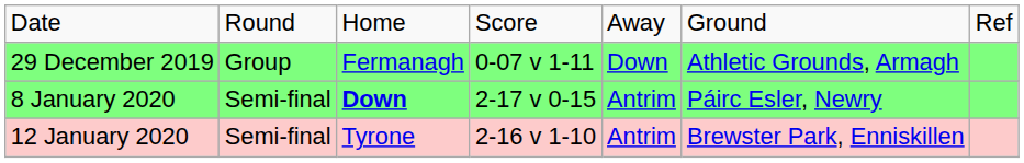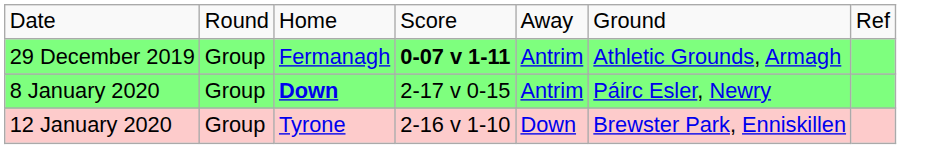29 December 2019 | column 4: normal -> bold
29 December 2019 | column 5: Down -> Antrim
8 January 2020 | column 2: Semi-final -> Group
12 January 2020 | column 2: Semi-final -> Group
12 January 2020 | column 5: Antrim -> Down
